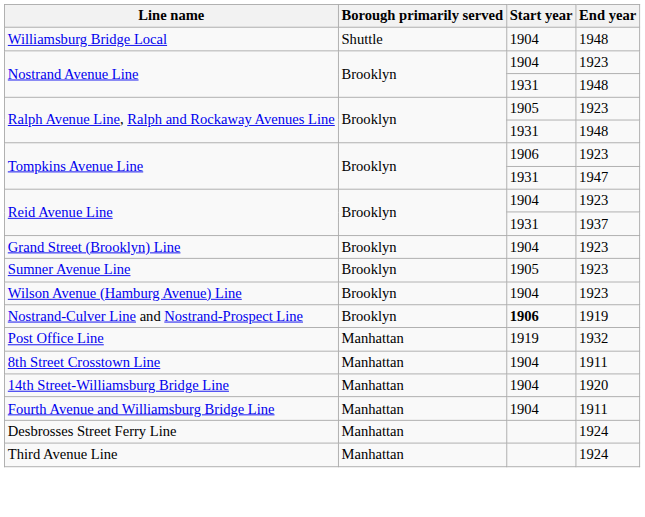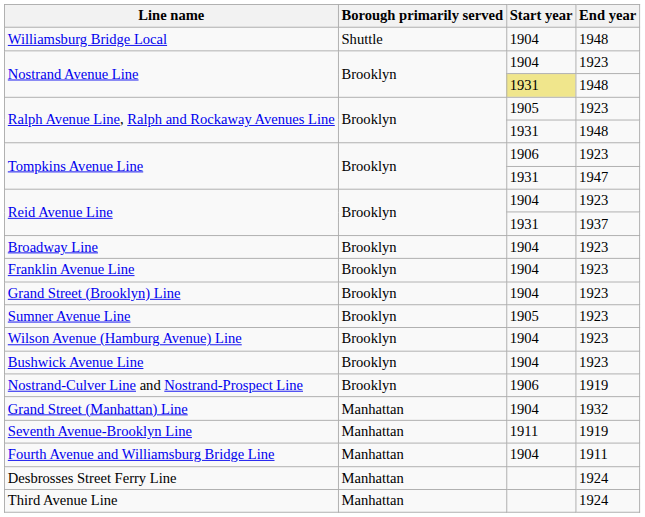Nostrand Avenue Line / 1948 | Start year: no background -> khaki background
+ row: Broadway Line | Brooklyn | 1904 | 1923
+ row: Franklin Avenue Line | Brooklyn | 1904 | 1923
+ row: Bushwick Avenue Line | Brooklyn | 1904 | 1923
Nostrand-Culver Line and Nostrand-Prospect Line | Start year: bold -> normal
+ row: Grand Street (Manhattan) Line | Manhattan | 1904 | 1932
- row: Post Office Line | Manhattan | 1919 | 1932
+ row: Seventh Avenue-Brooklyn Line | Manhattan | 1911 | 1919
- row: 8th Street Crosstown Line | Manhattan | 1904 | 1911
- row: 14th Street-Williamsburg Bridge Line | Manhattan | 1904 | 1920
